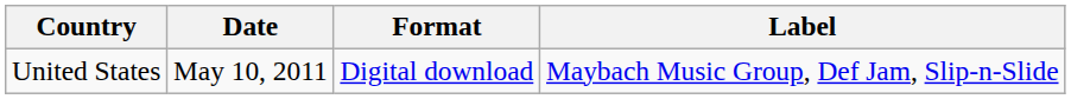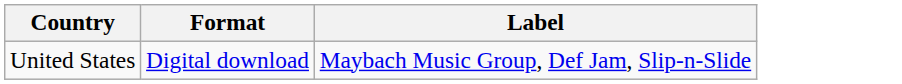- column: Date | May 10, 2011
